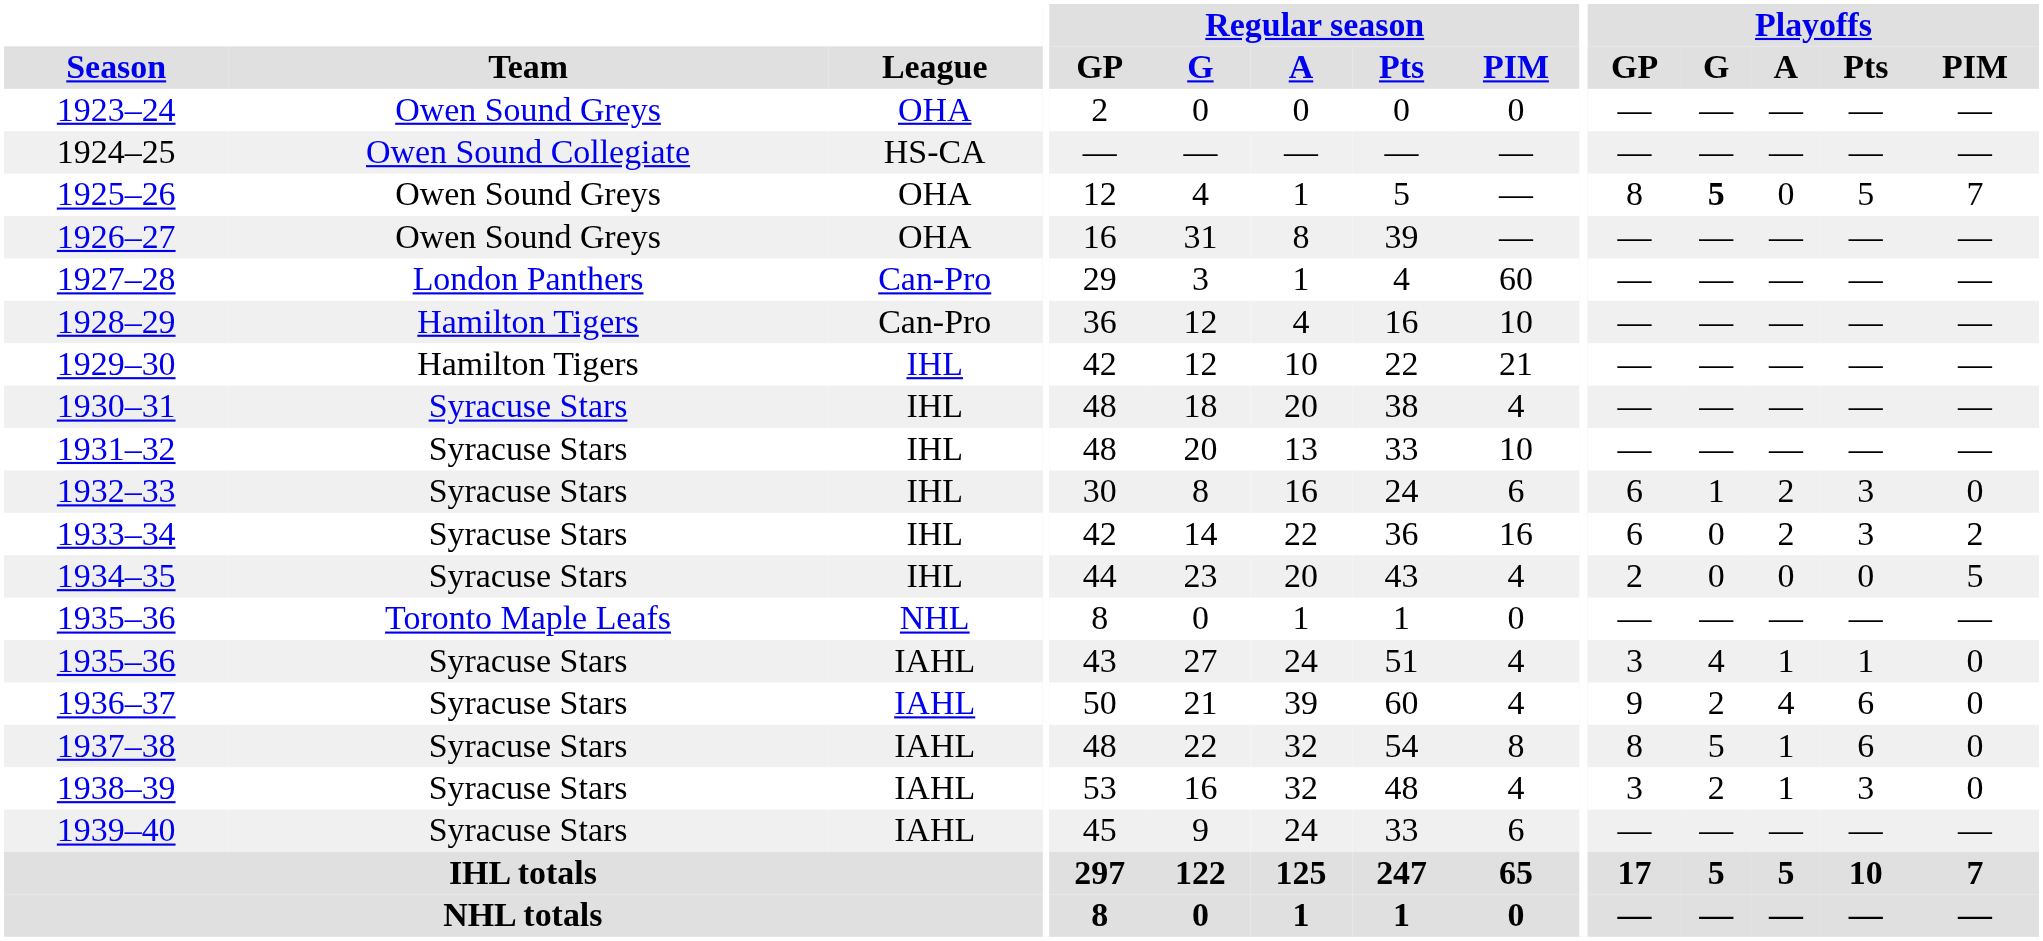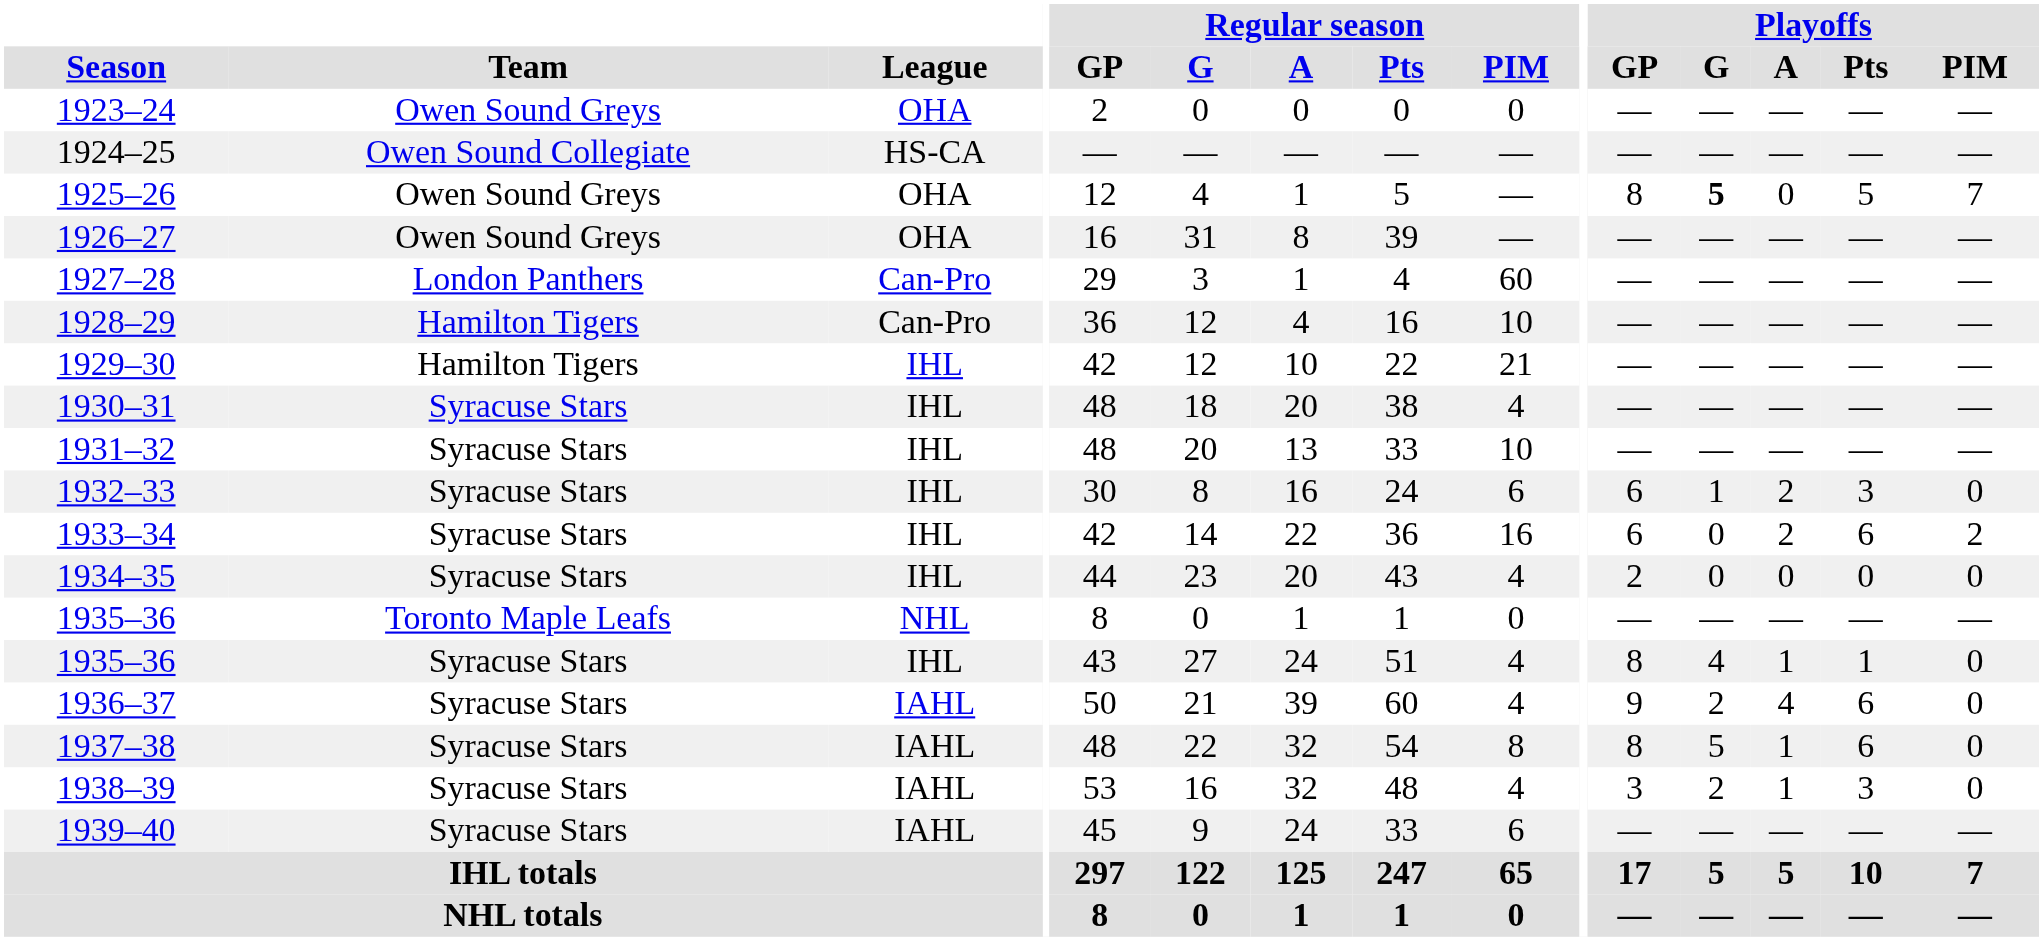1933–34 | Playoffs / Pts: 3 -> 6
1934–35 | Playoffs / PIM: 5 -> 0
1935–36 / Syracuse Stars | League: IAHL -> IHL
1935–36 / Syracuse Stars | Playoffs / GP: 3 -> 8
